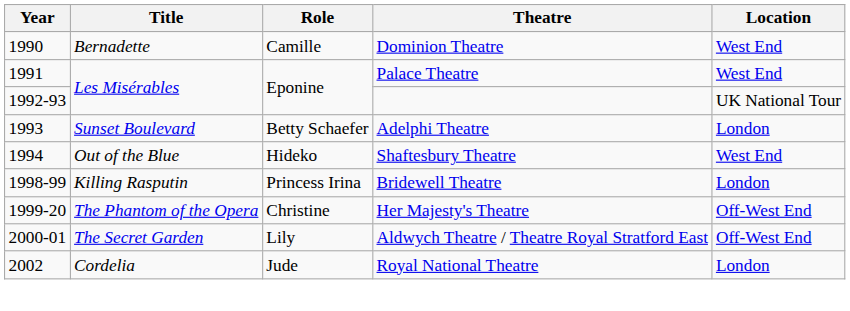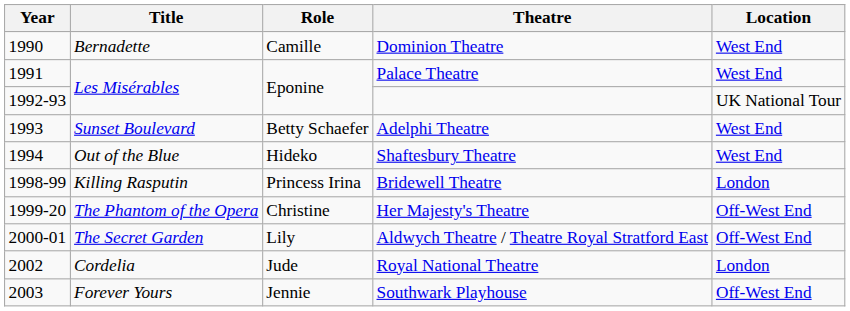Adelphi Theatre | Location: London -> West End
+ row: 2003 | Forever Yours | Jennie | Southwark Playhouse | Off-West End
